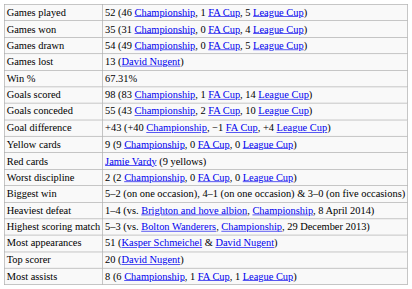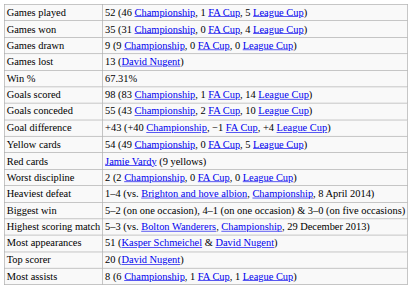Games drawn | column 2: 54 (49 Championship, 0 FA Cup, 5 League Cup) -> 9 (9 Championship, 0 FA Cup, 0 League Cup)
Yellow cards | column 2: 9 (9 Championship, 0 FA Cup, 0 League Cup) -> 54 (49 Championship, 0 FA Cup, 5 League Cup)
rows swapped: Biggest win <-> Heaviest defeat
